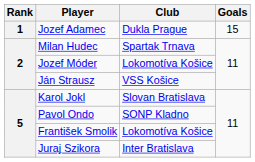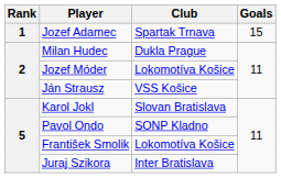Jozef Adamec | Club: Dukla Prague -> Spartak Trnava
Milan Hudec | Club: Spartak Trnava -> Dukla Prague
